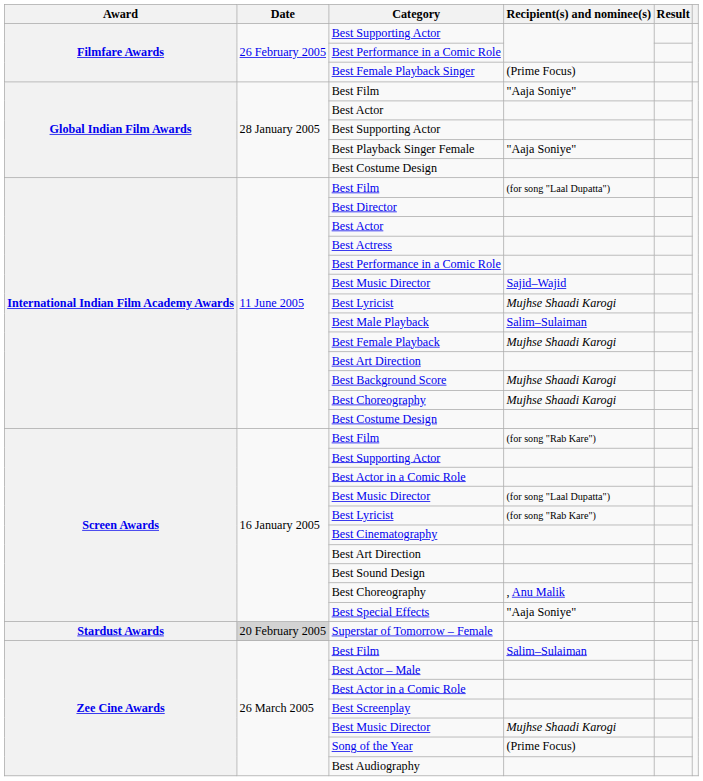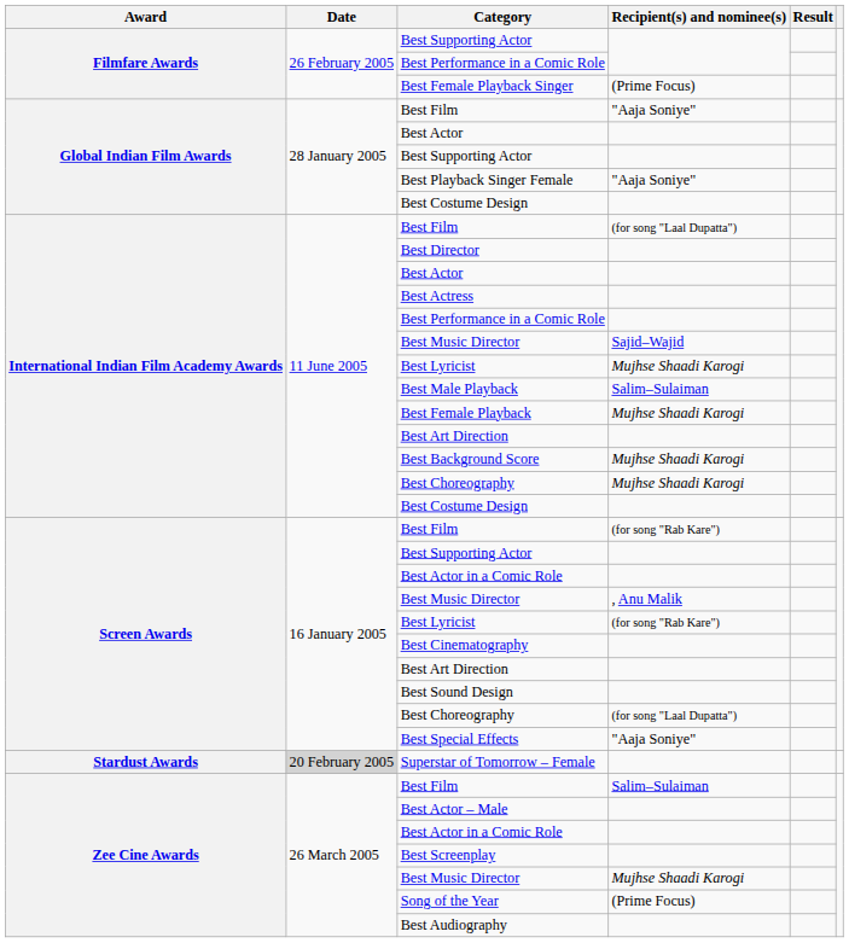Screen Awards / Best Music Director | Recipient(s) and nominee(s): (for song "Laal Dupatta") -> , Anu Malik
Screen Awards / Best Choreography | Recipient(s) and nominee(s): , Anu Malik -> (for song "Laal Dupatta")
